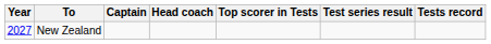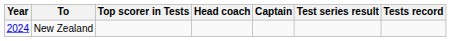columns swapped: Captain <-> Top scorer in Tests
New Zealand | Year: 2027 -> 2024
